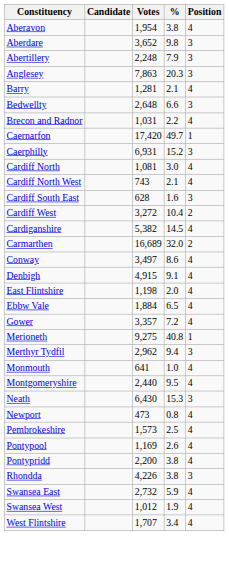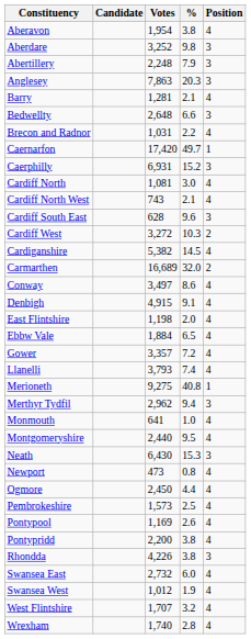Aberdare | Votes: 3,652 -> 3,252
Cardiff South East | %: 1.6 -> 9.6
Cardiff West | %: 10.4 -> 10.3
+ row: Llanelli | 3,793 | 7.4 | 4
+ row: Ogmore | 2,450 | 4.4 | 4
Swansea East | %: 5.9 -> 6.0
West Flintshire | %: 3.4 -> 3.2
+ row: Wrexham | 1,740 | 2.8 | 4
